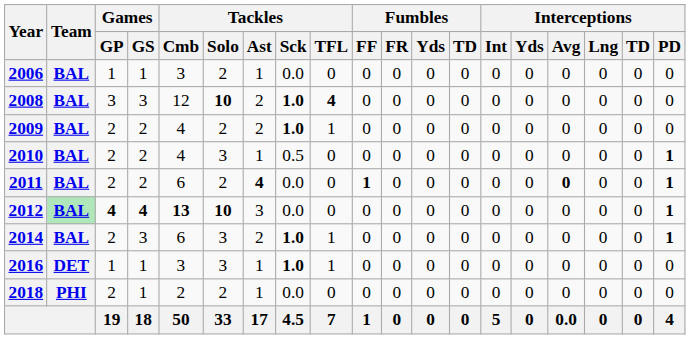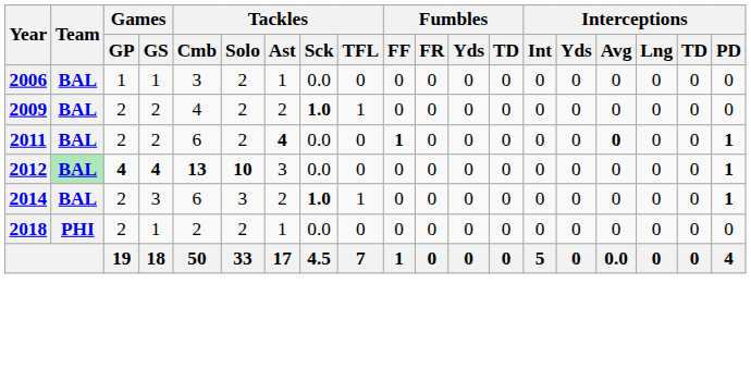- row: 2008 | BAL | 3 | 3 | 12 | 10 | 2 | 1.0 | 4 | 0 | 0 | 0 | 0 | 0 | 0 | 0 | 0 | 0 | 0
- row: 2010 | BAL | 2 | 2 | 4 | 3 | 1 | 0.5 | 0 | 0 | 0 | 0 | 0 | 0 | 0 | 0 | 0 | 0 | 1
- row: 2016 | DET | 1 | 1 | 3 | 3 | 1 | 1.0 | 1 | 0 | 0 | 0 | 0 | 0 | 0 | 0 | 0 | 0 | 0
